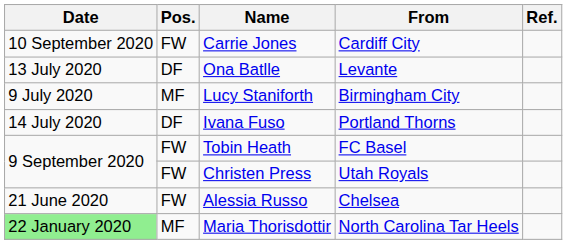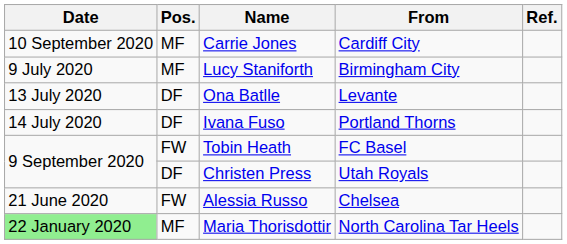Carrie Jones | Pos.: FW -> MF
rows swapped: Lucy Staniforth <-> Ona Batlle
Christen Press | Pos.: FW -> DF
